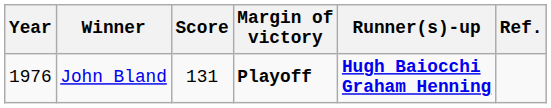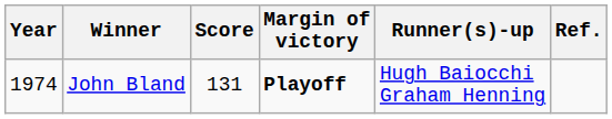John Bland | Year: 1976 -> 1974
John Bland | Runner(s)-up: bold -> normal
